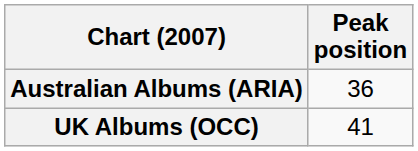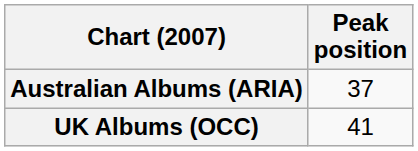Australian Albums (ARIA) | Peak position: 36 -> 37
